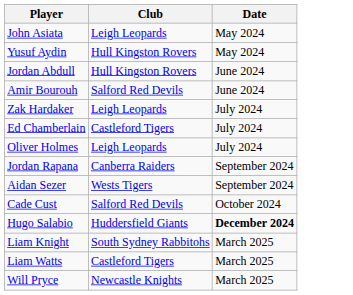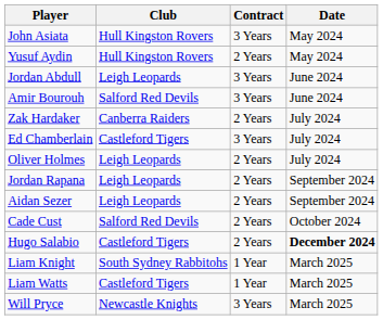+ column: Contract | 3 Years | 2 Years | 3 Years | 3 Years | 2 Years | 3 Years | 2 Years | 2 Years | 2 Years | 2 Years | 2 Years | 1 Year | 1 Year | 3 Years
John Asiata | Club: Leigh Leopards -> Hull Kingston Rovers
Jordan Abdull | Club: Hull Kingston Rovers -> Leigh Leopards
Zak Hardaker | Club: Leigh Leopards -> Canberra Raiders
Jordan Rapana | Club: Canberra Raiders -> Leigh Leopards
Aidan Sezer | Club: Wests Tigers -> Leigh Leopards
Hugo Salabio | Club: Huddersfield Giants -> Castleford Tigers
